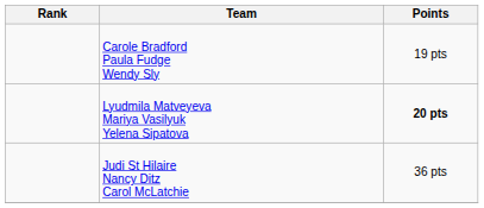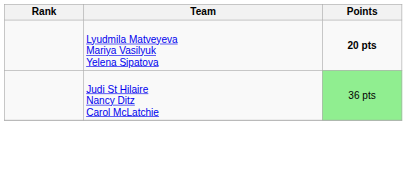- row: Carole Bradford Paula Fudge Wendy Sly | 19 pts
Judi St Hilaire Nancy Ditz Carol McLatchie | Points: no background -> lightgreen background
